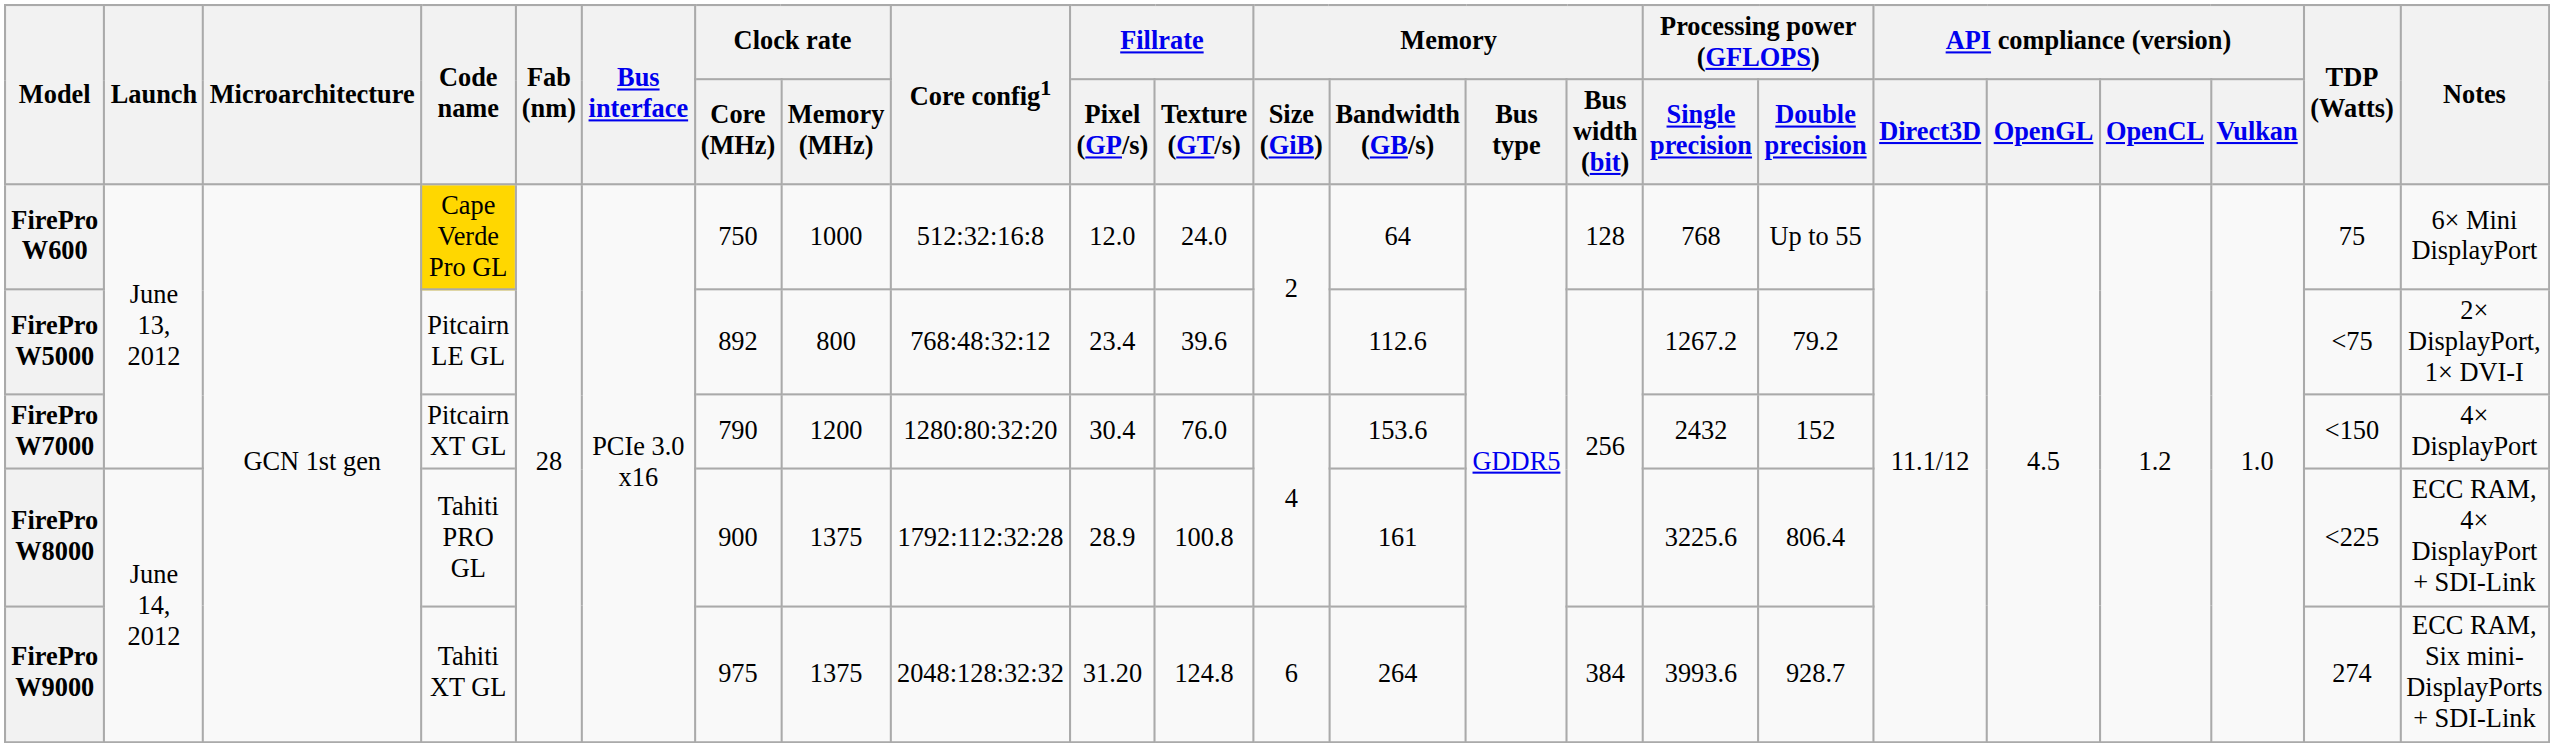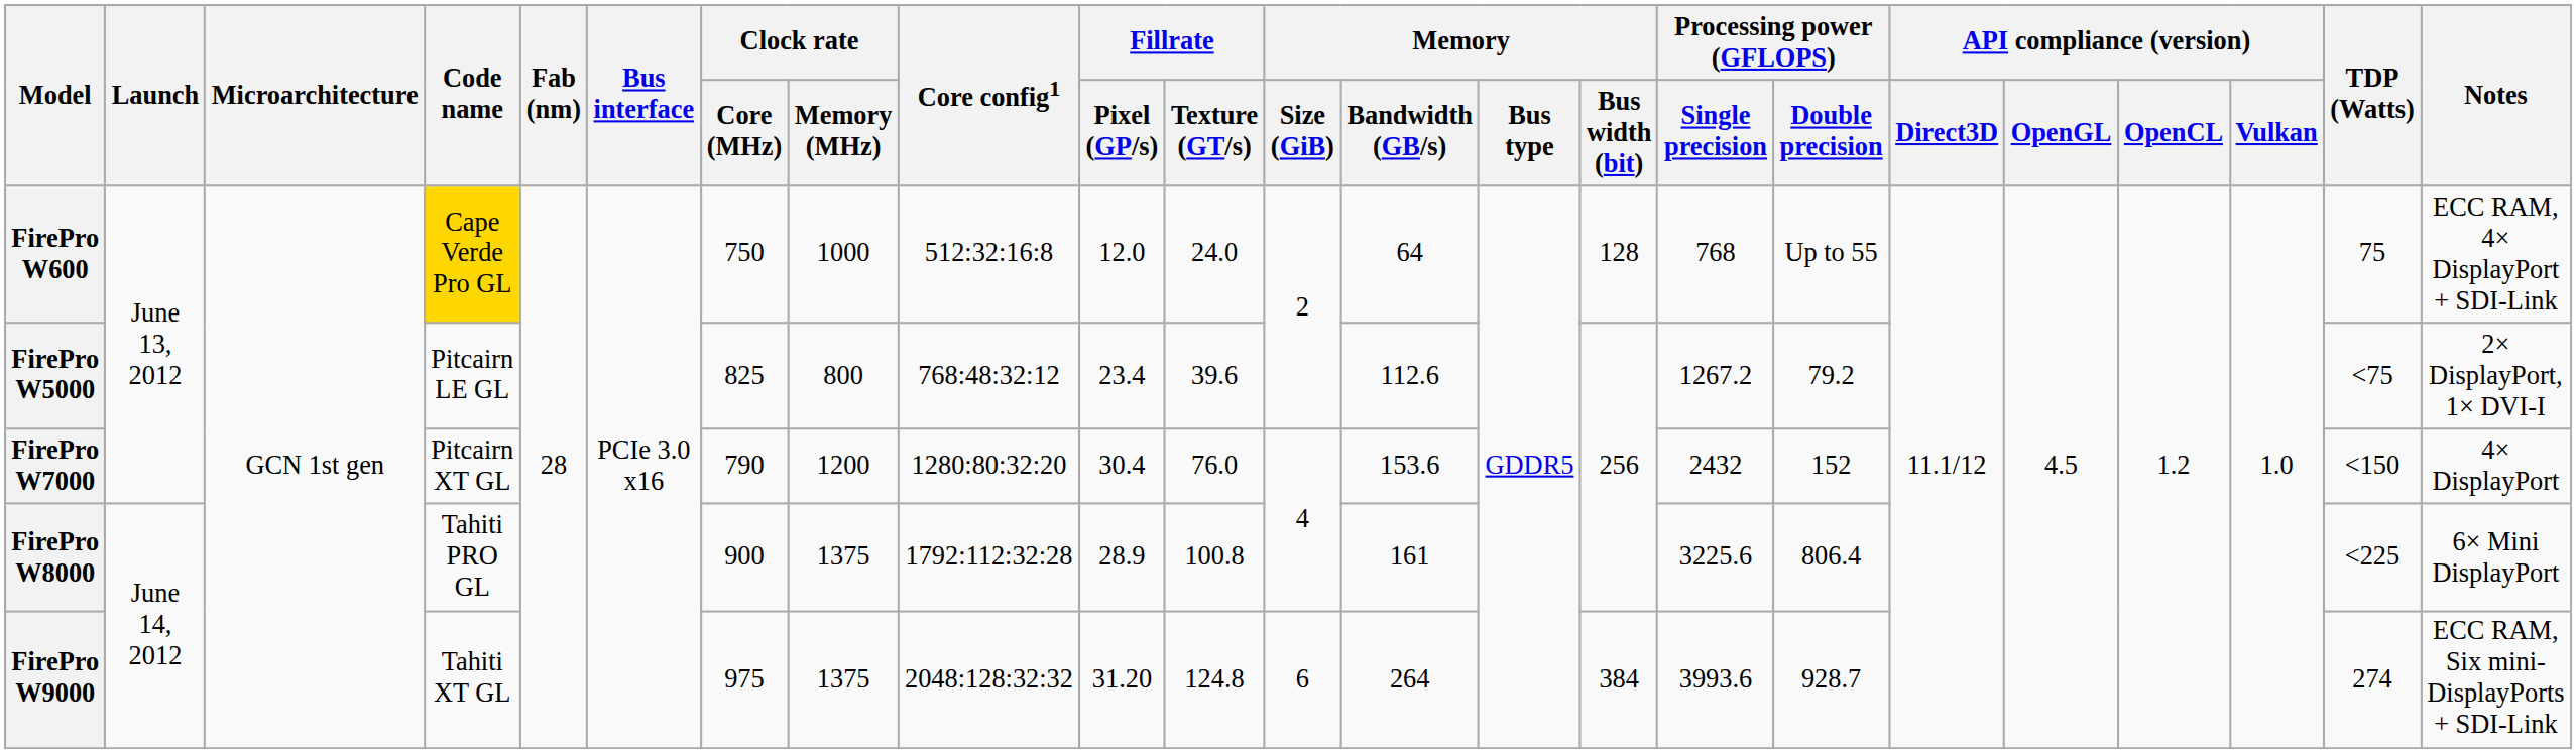FirePro W600 | Notes: 6× Mini DisplayPort -> ECC RAM, 4× DisplayPort + SDI-Link
FirePro W5000 | Clock rate / Core (MHz): 892 -> 825
FirePro W8000 | Notes: ECC RAM, 4× DisplayPort + SDI-Link -> 6× Mini DisplayPort
